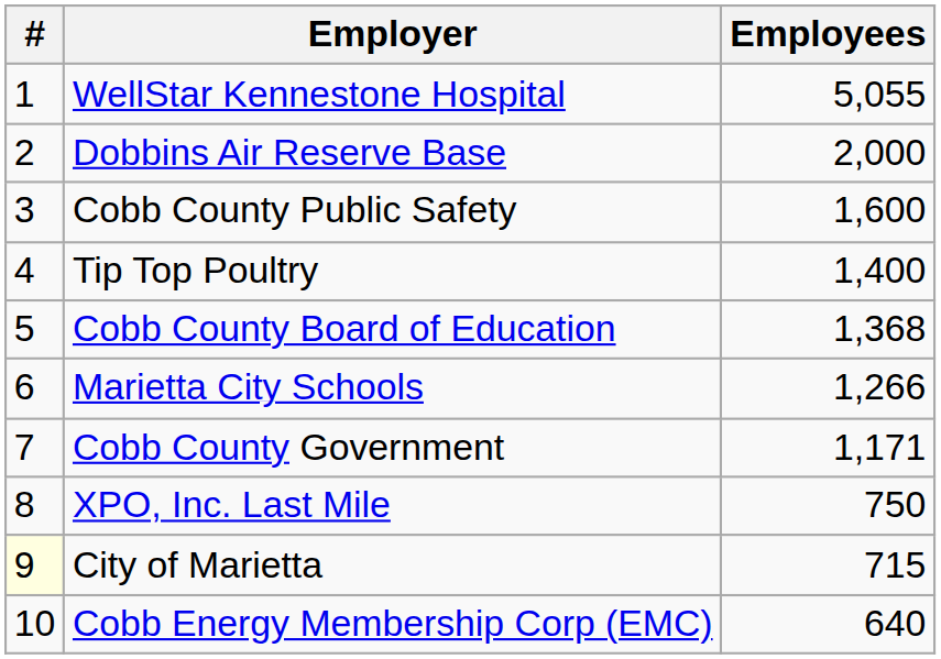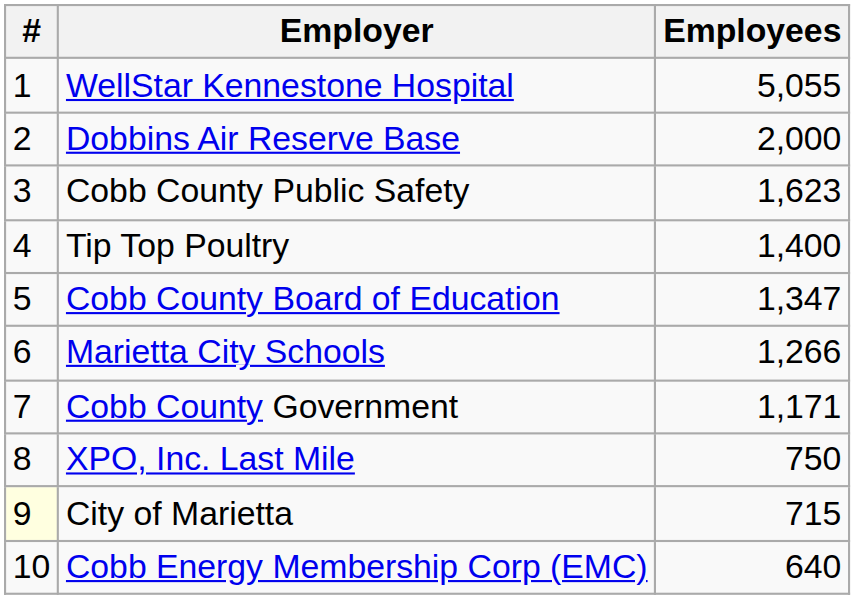Cobb County Public Safety | Employees: 1,600 -> 1,623
Cobb County Board of Education | Employees: 1,368 -> 1,347
